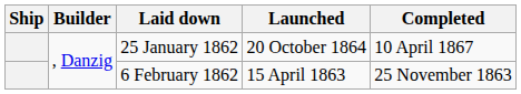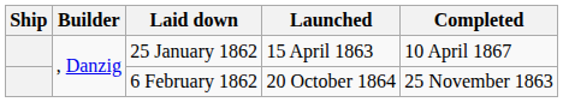25 January 1862 | Launched: 20 October 1864 -> 15 April 1863
6 February 1862 | Launched: 15 April 1863 -> 20 October 1864
